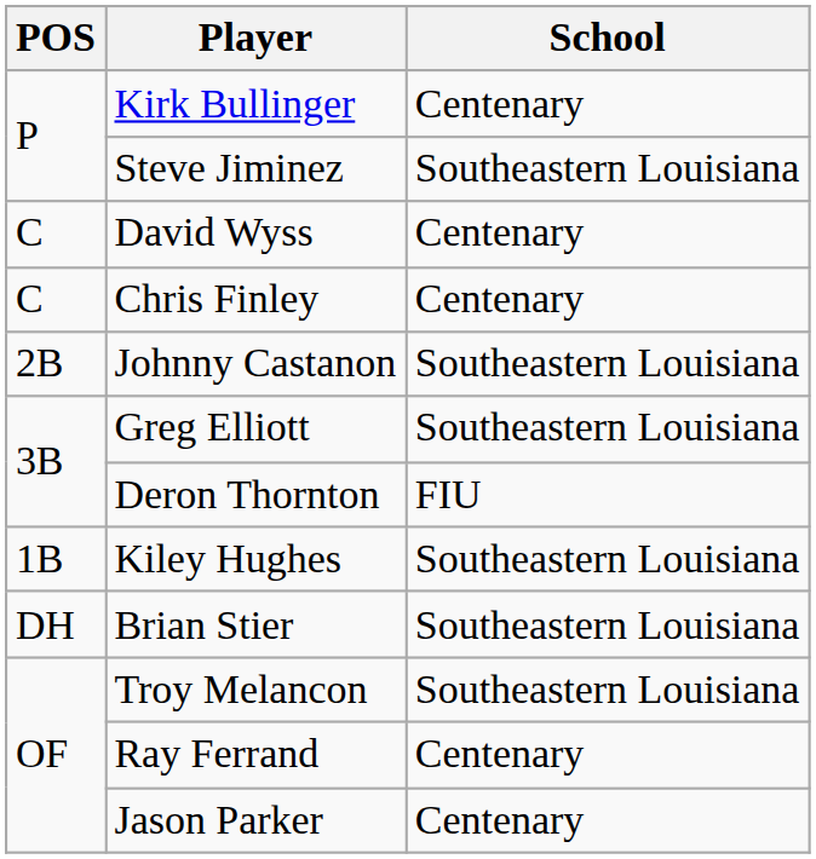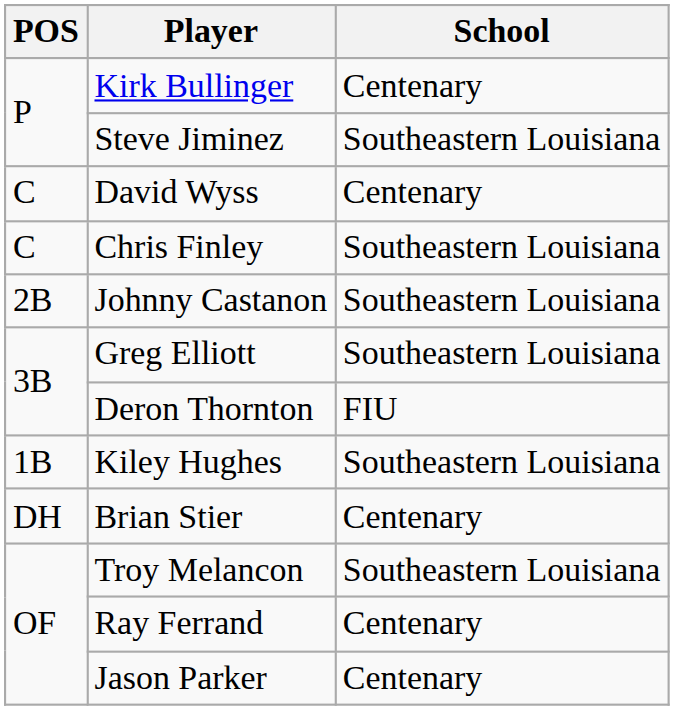Chris Finley | School: Centenary -> Southeastern Louisiana
Brian Stier | School: Southeastern Louisiana -> Centenary
